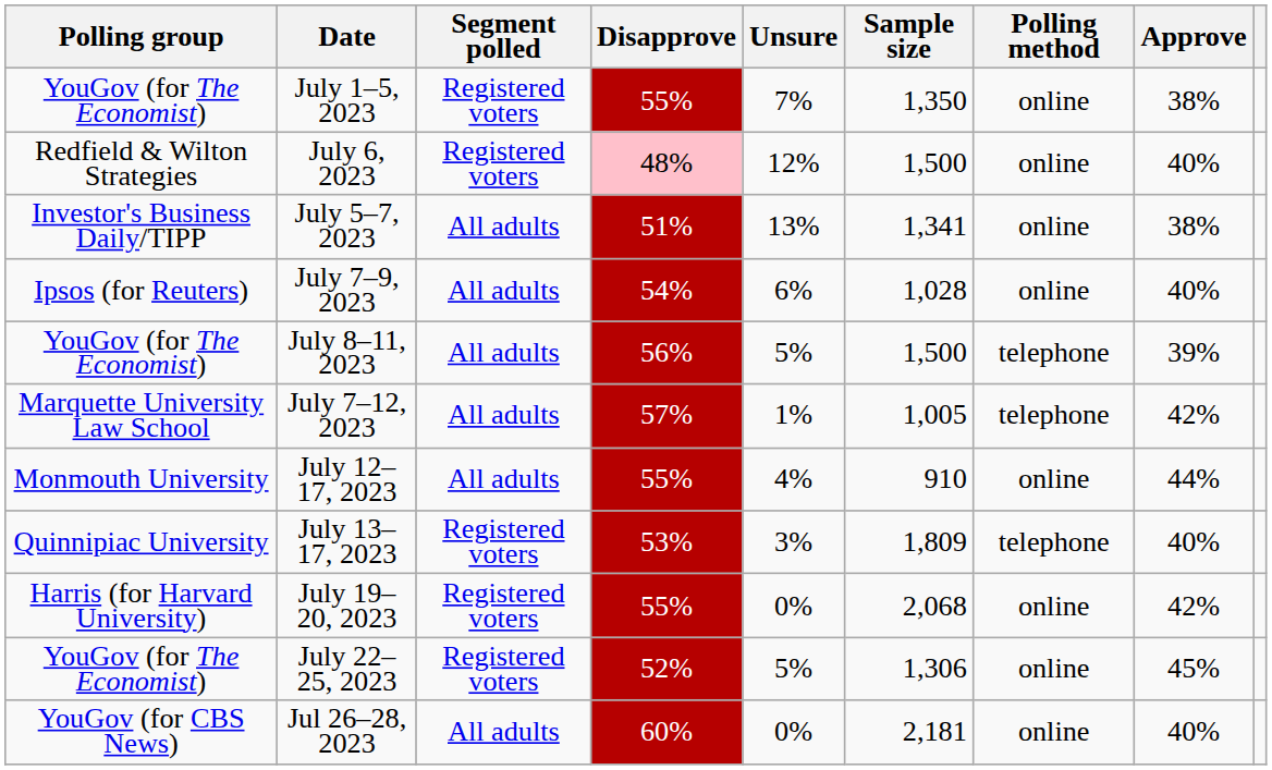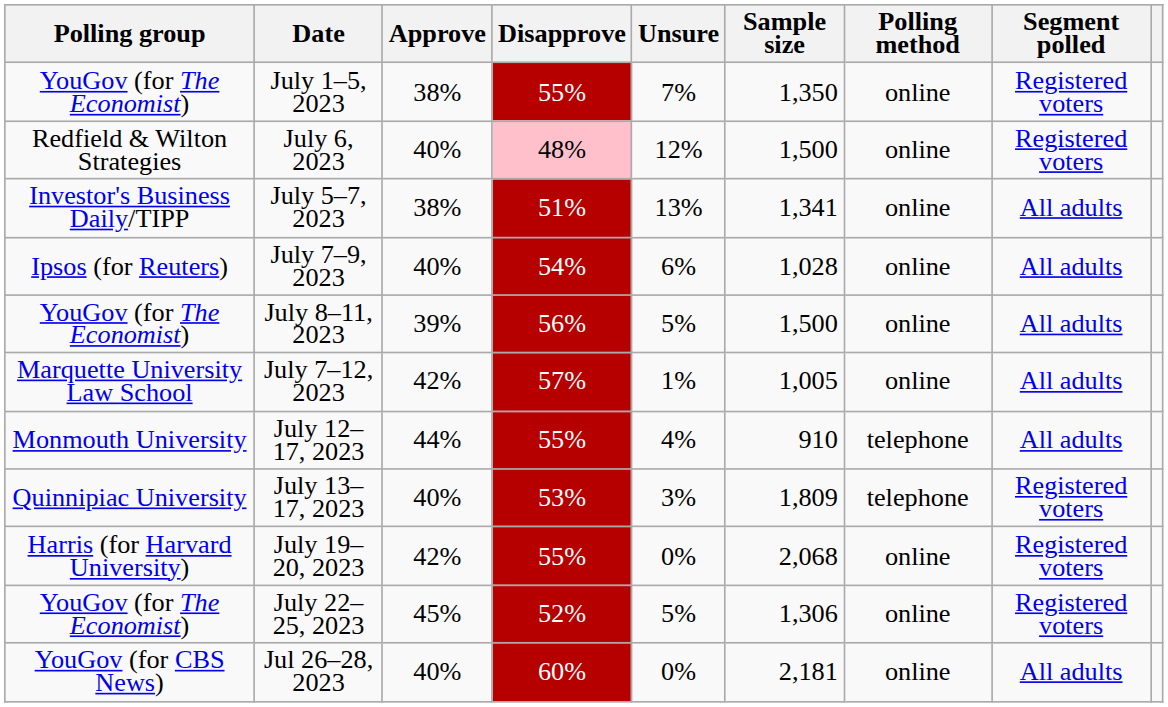columns swapped: Approve <-> Segment polled
July 8–11, 2023 | Polling method: telephone -> online
July 7–12, 2023 | Polling method: telephone -> online
July 12–17, 2023 | Polling method: online -> telephone
